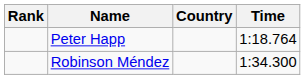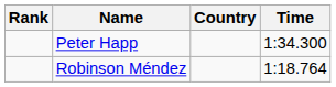Peter Happ | Time: 1:18.764 -> 1:34.300
Robinson Méndez | Time: 1:34.300 -> 1:18.764
